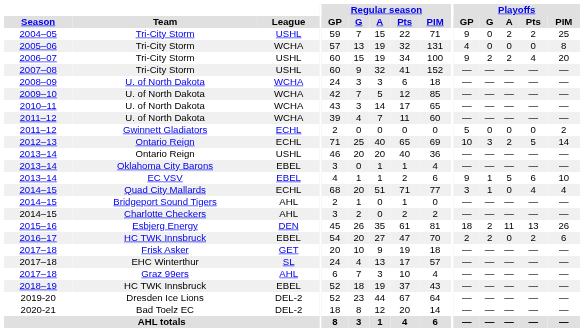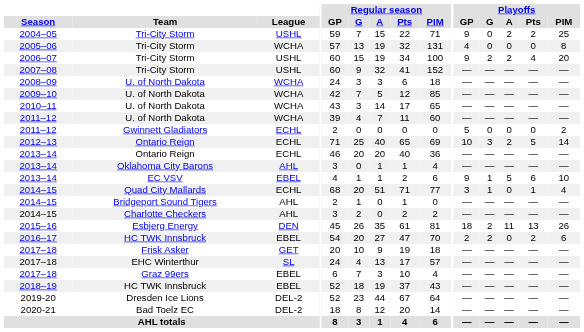2013–14 / Ontario Reign | League: USHL -> ECHL
2013–14 / Oklahoma City Barons | League: EBEL -> AHL
2014–15 / Quad City Mallards | Playoffs / Pts: 4 -> 1
2017–18 / Graz 99ers | League: AHL -> EBEL
